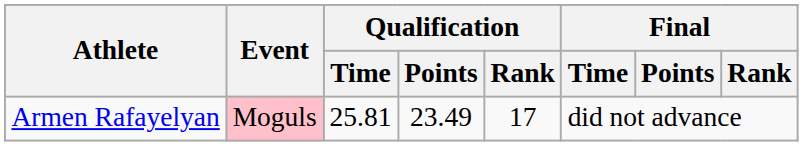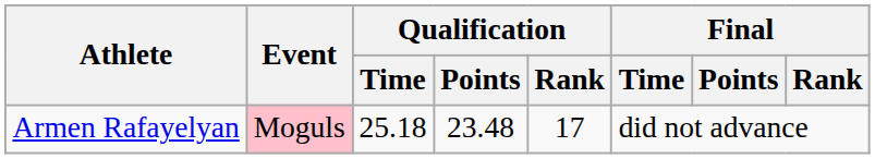Armen Rafayelyan | Qualification / Time: 25.81 -> 25.18
Armen Rafayelyan | Qualification / Points: 23.49 -> 23.48
